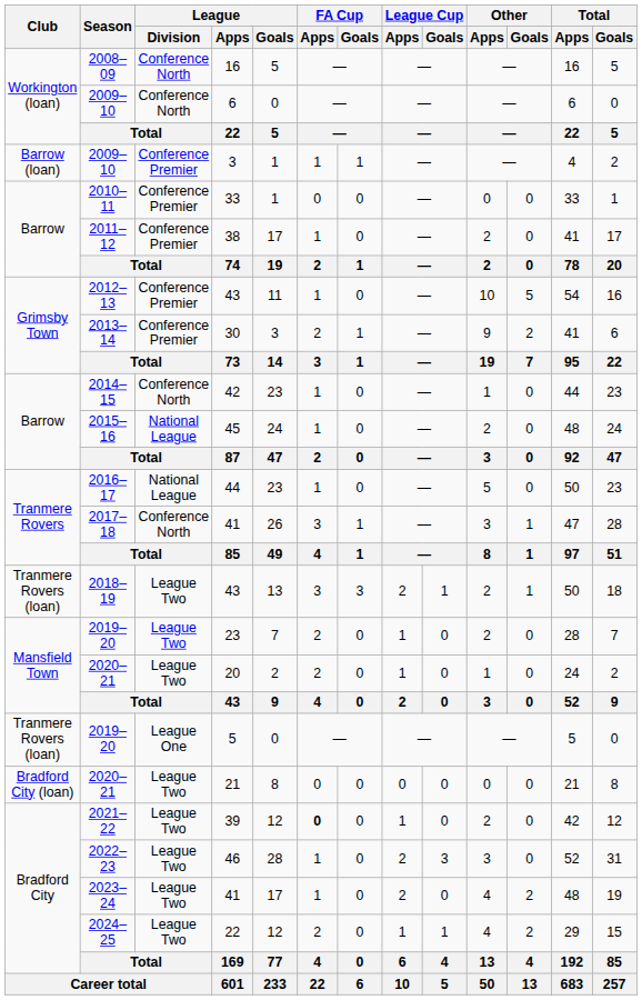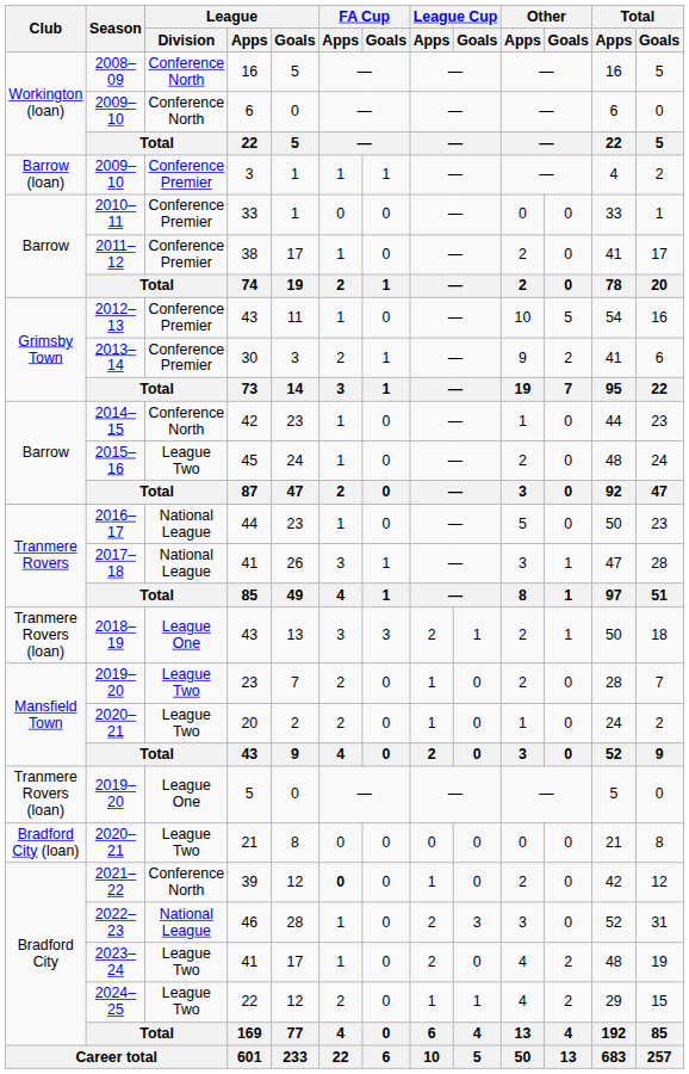45 | League / Division: National League -> League Two
2017–18 / 41 | League / Division: Conference North -> National League
2018–19 / 43 | League / Division: League Two -> League One
39 | League / Division: League Two -> Conference North
46 | League / Division: League Two -> National League
